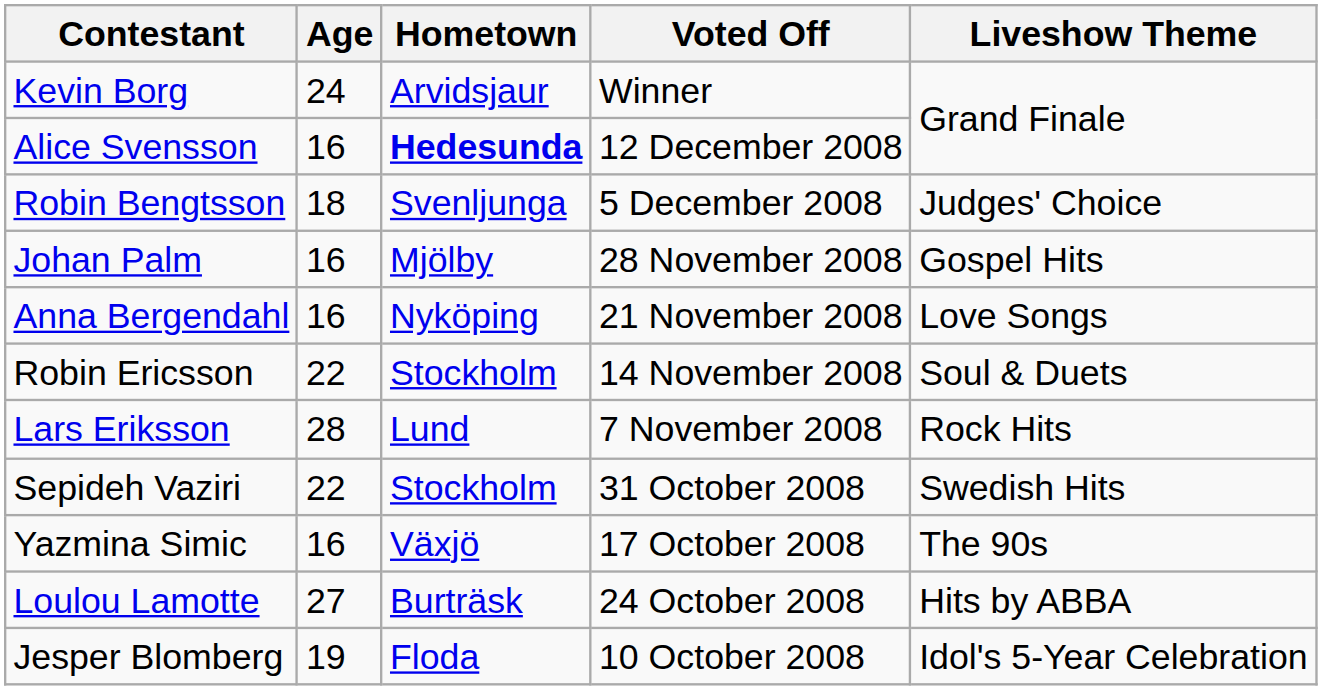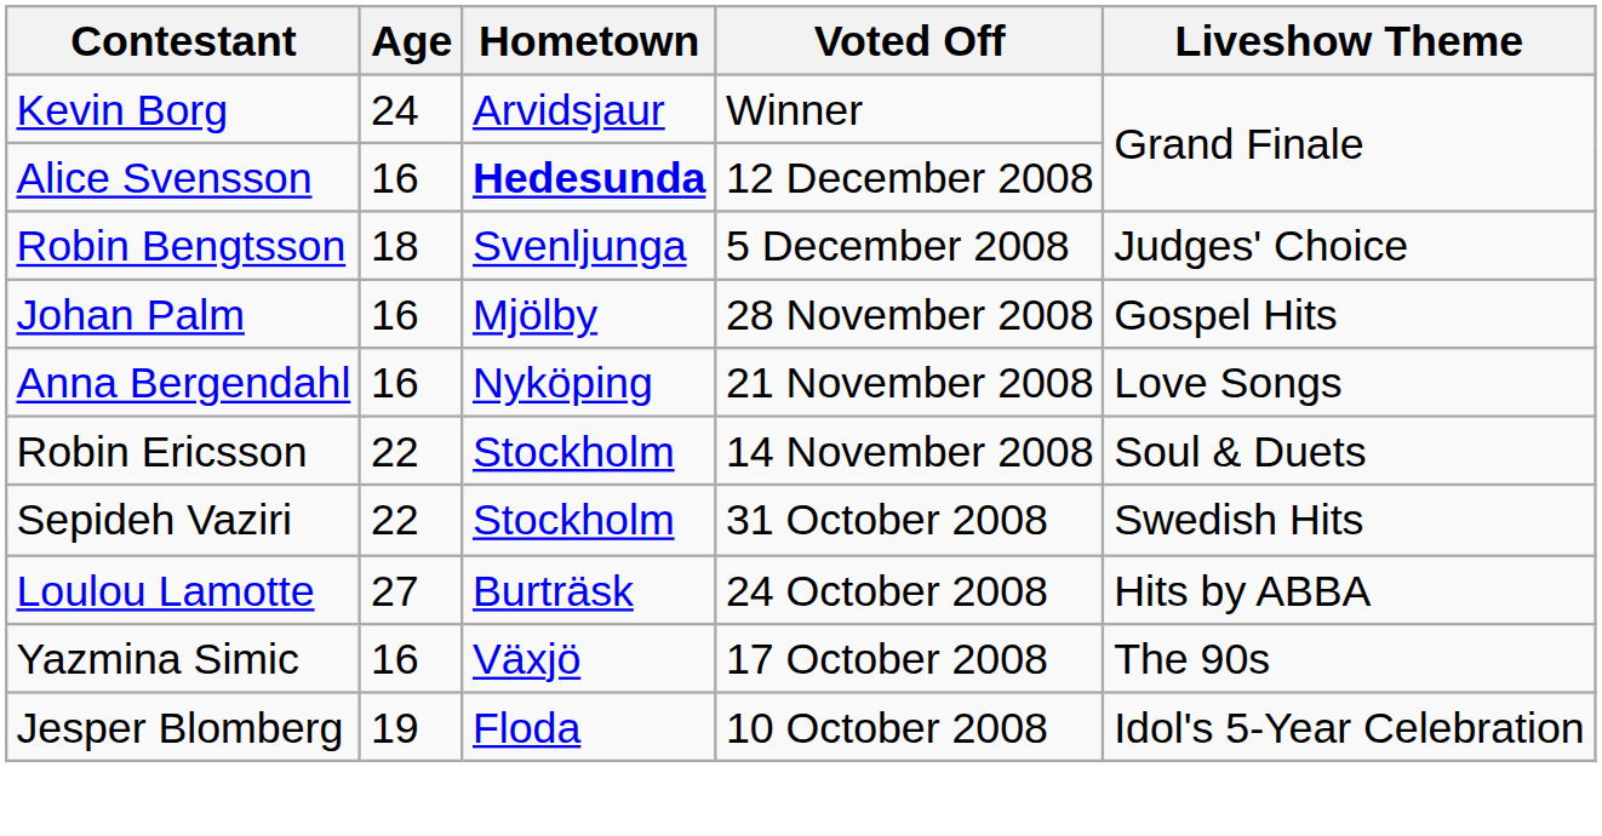- row: Lars Eriksson | 28 | Lund | 7 November 2008 | Rock Hits
rows swapped: Loulou Lamotte <-> Yazmina Simic
